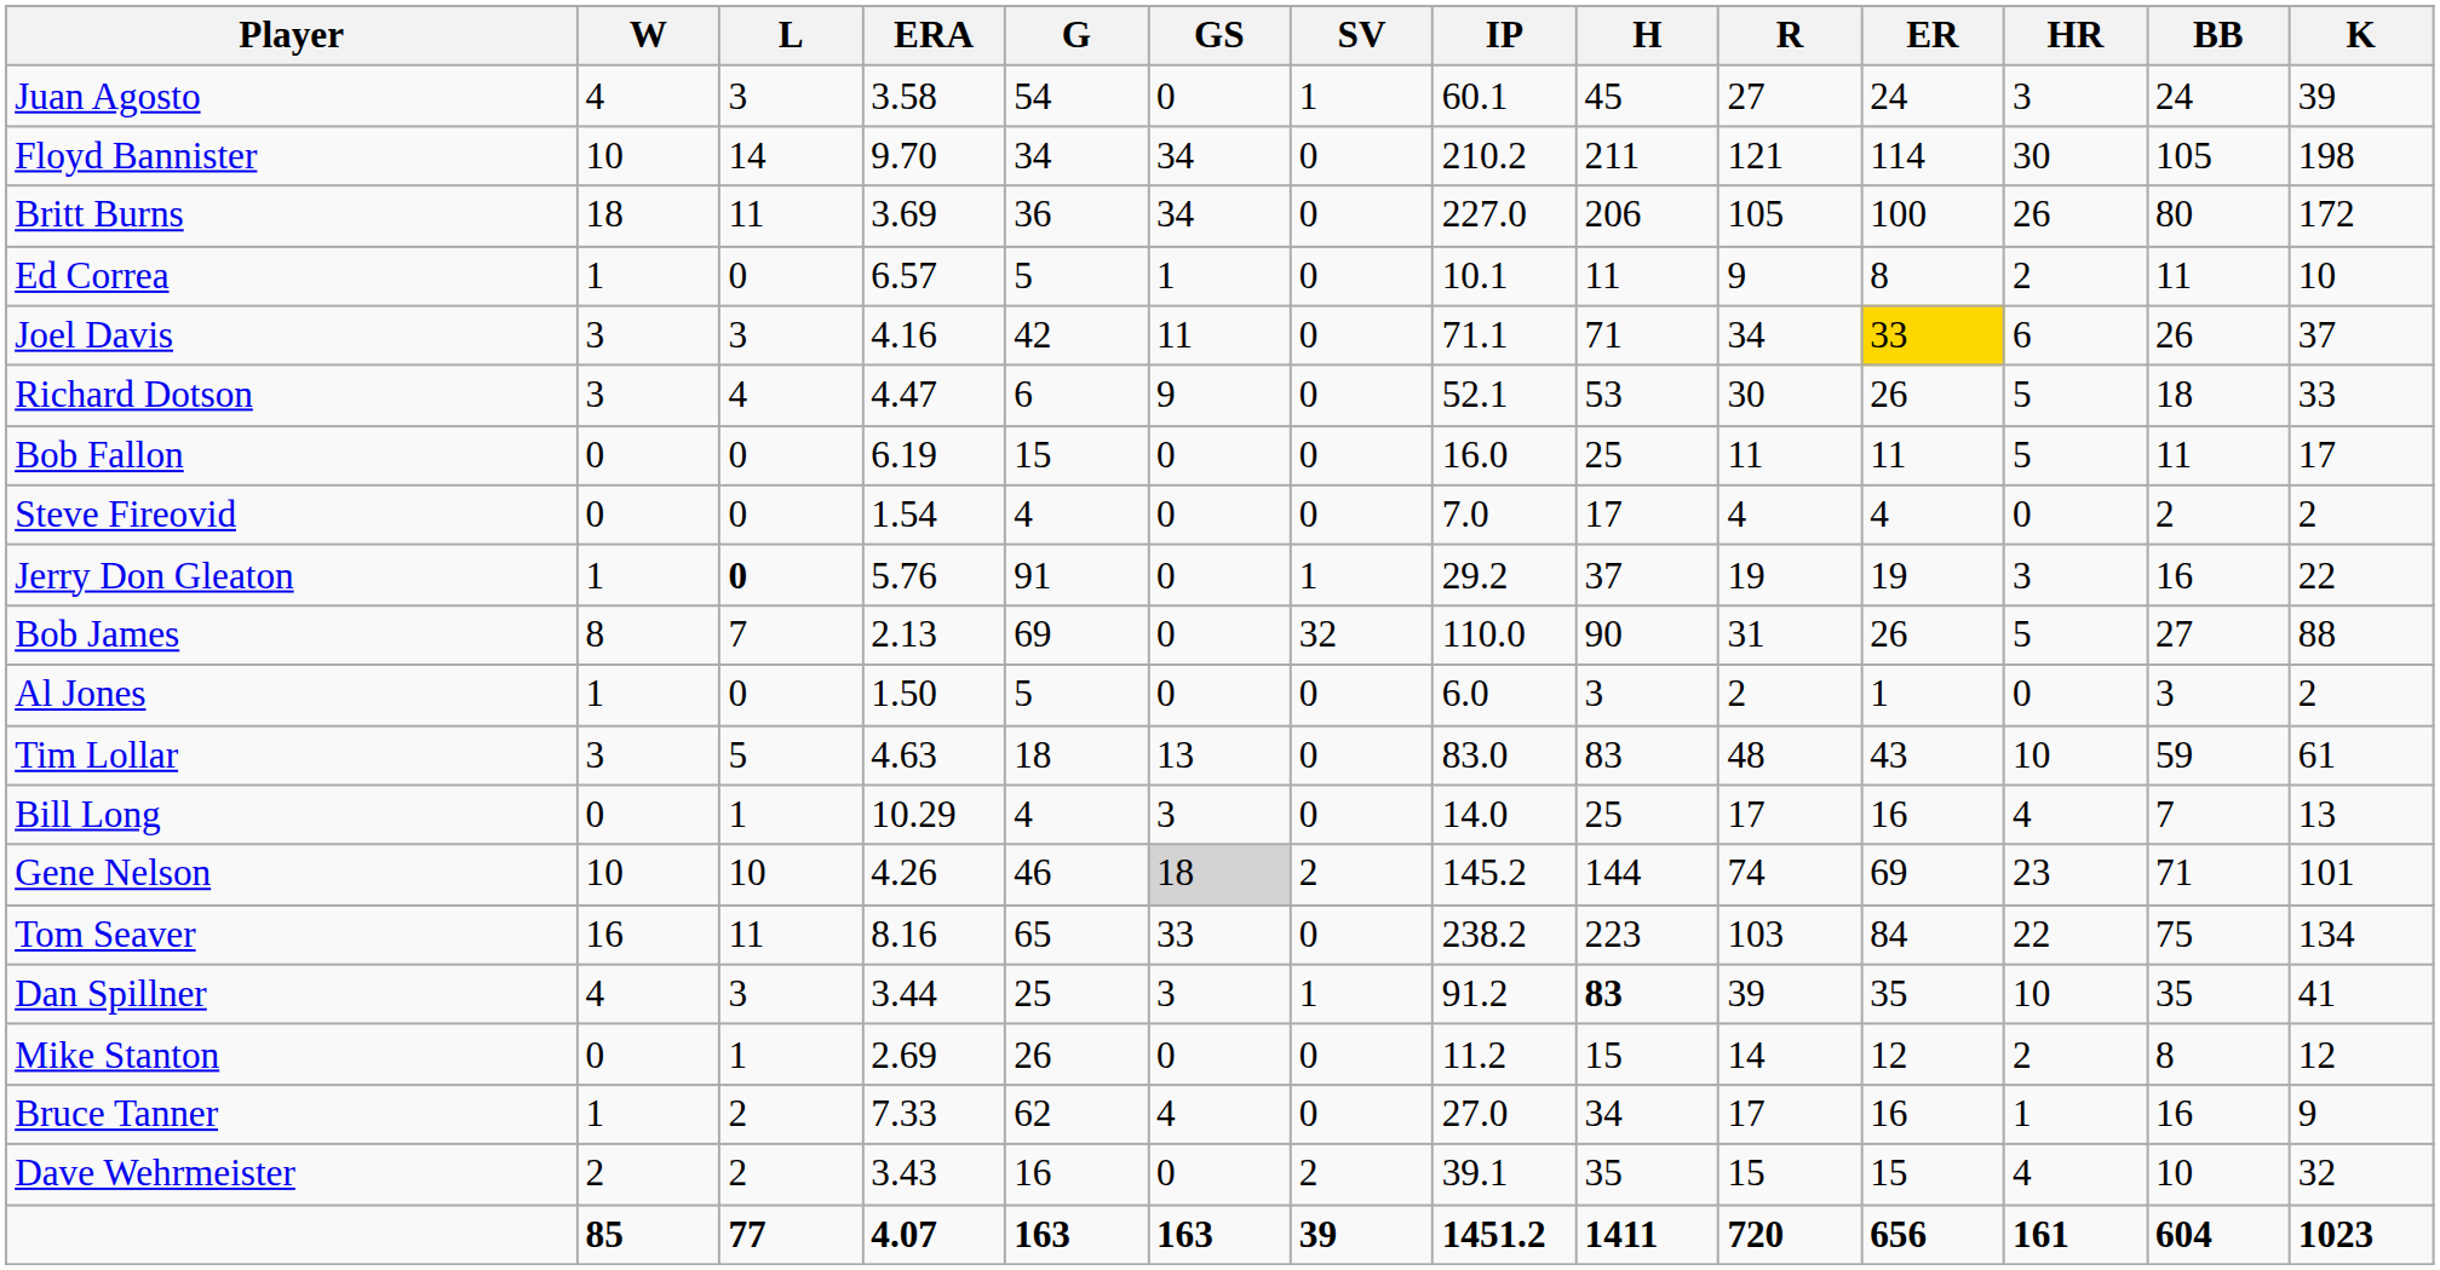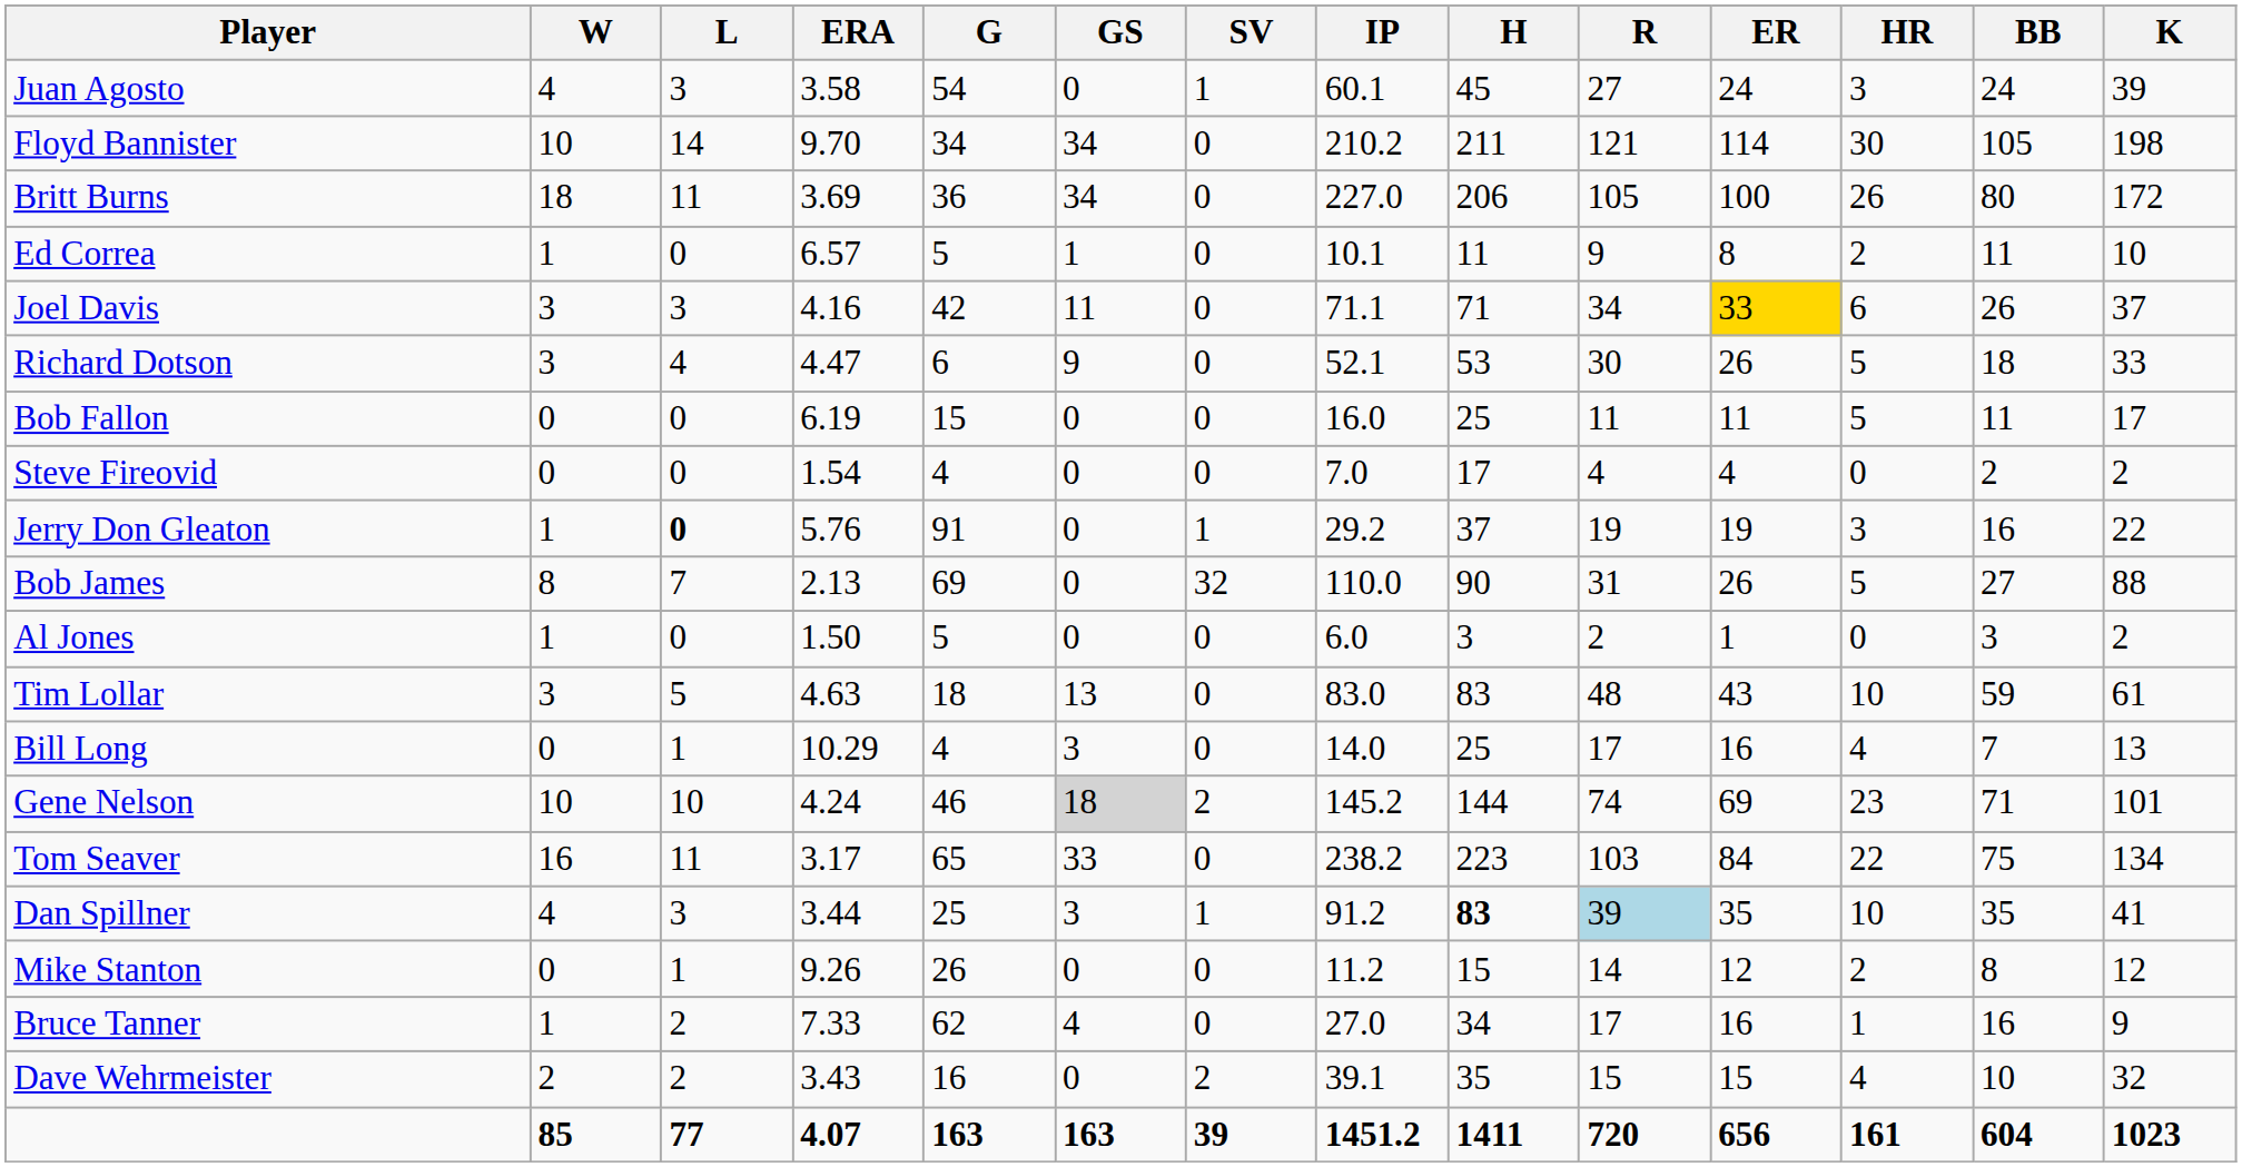Gene Nelson | ERA: 4.26 -> 4.24
Tom Seaver | ERA: 8.16 -> 3.17
Dan Spillner | R: no background -> lightblue background
Mike Stanton | ERA: 2.69 -> 9.26
